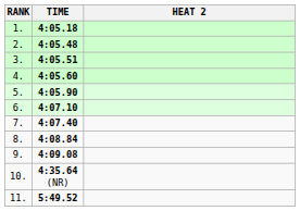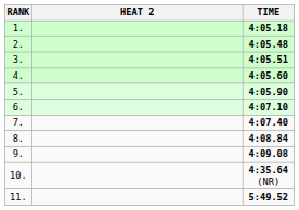columns swapped: HEAT 2 <-> TIME
